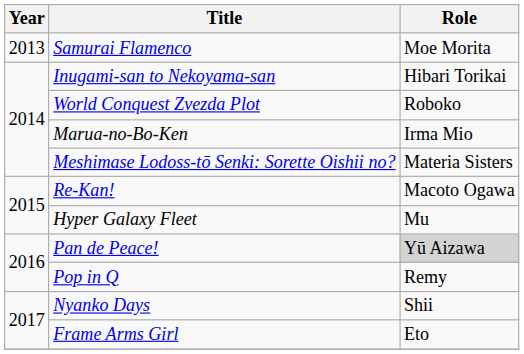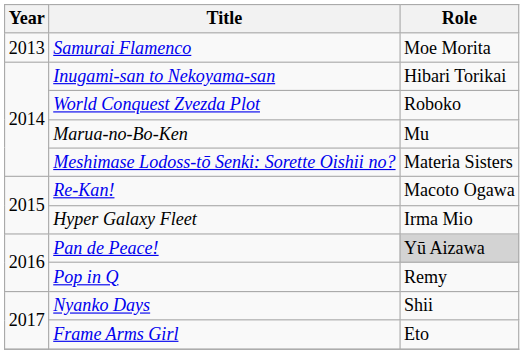Marua-no-Bo-Ken | Role: Irma Mio -> Mu
Hyper Galaxy Fleet | Role: Mu -> Irma Mio
